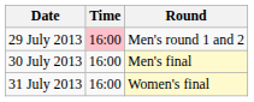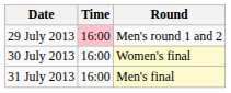30 July 2013 | Round: Men's final -> Women's final
31 July 2013 | Round: Women's final -> Men's final
